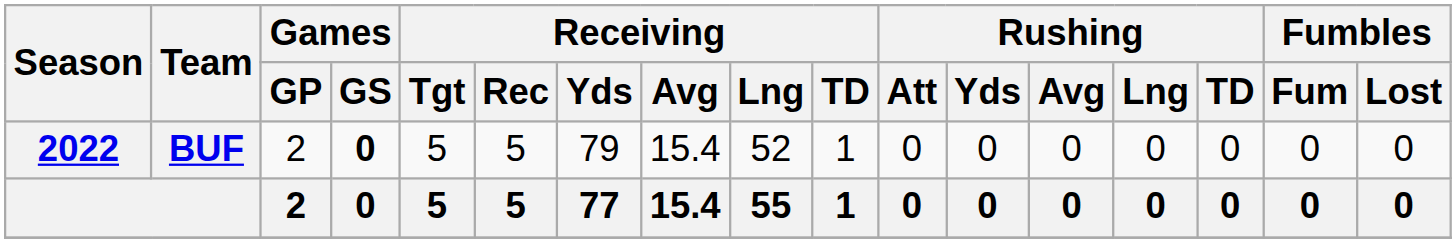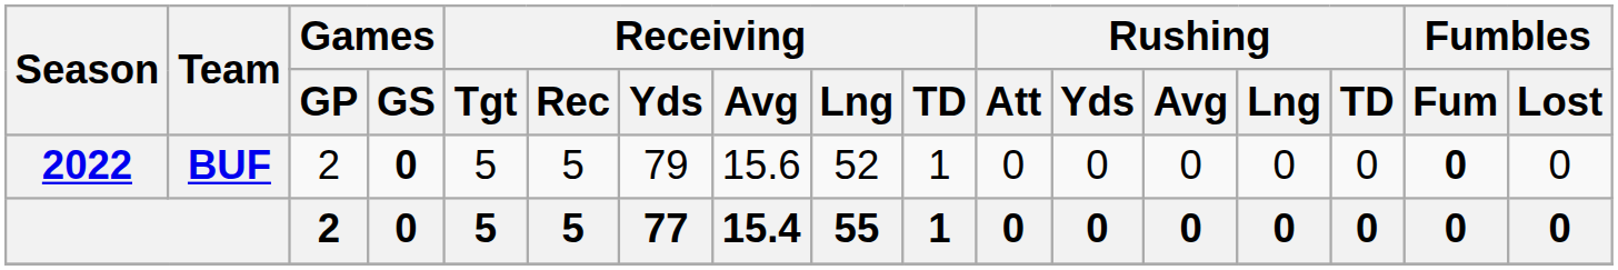BUF | Receiving / Avg: 15.4 -> 15.6
BUF | Fumbles / Fum: normal -> bold
